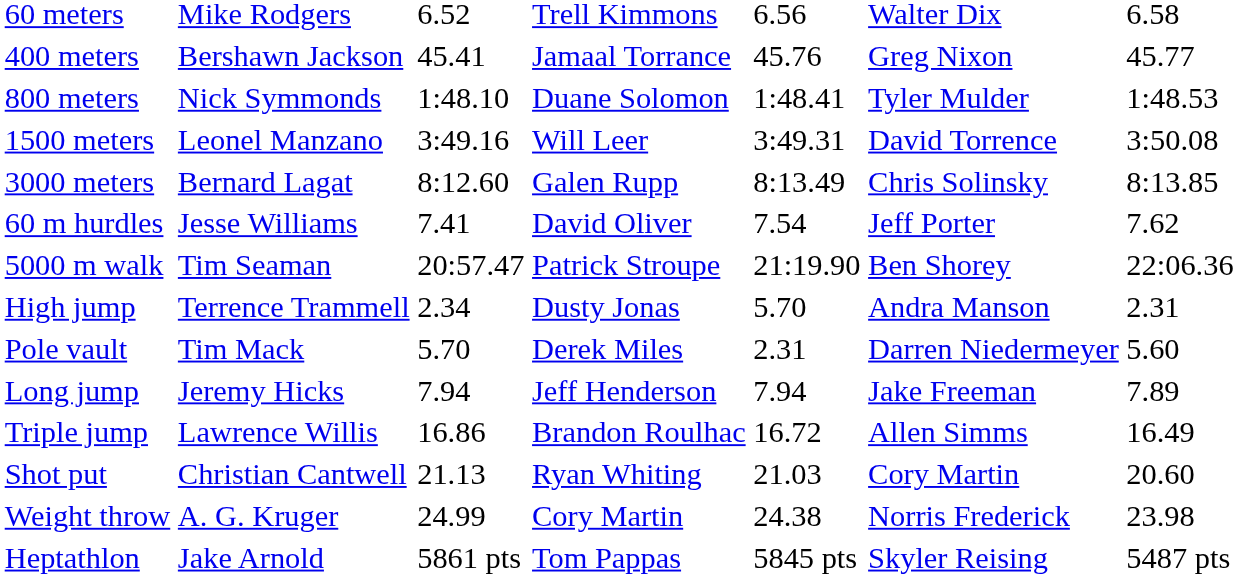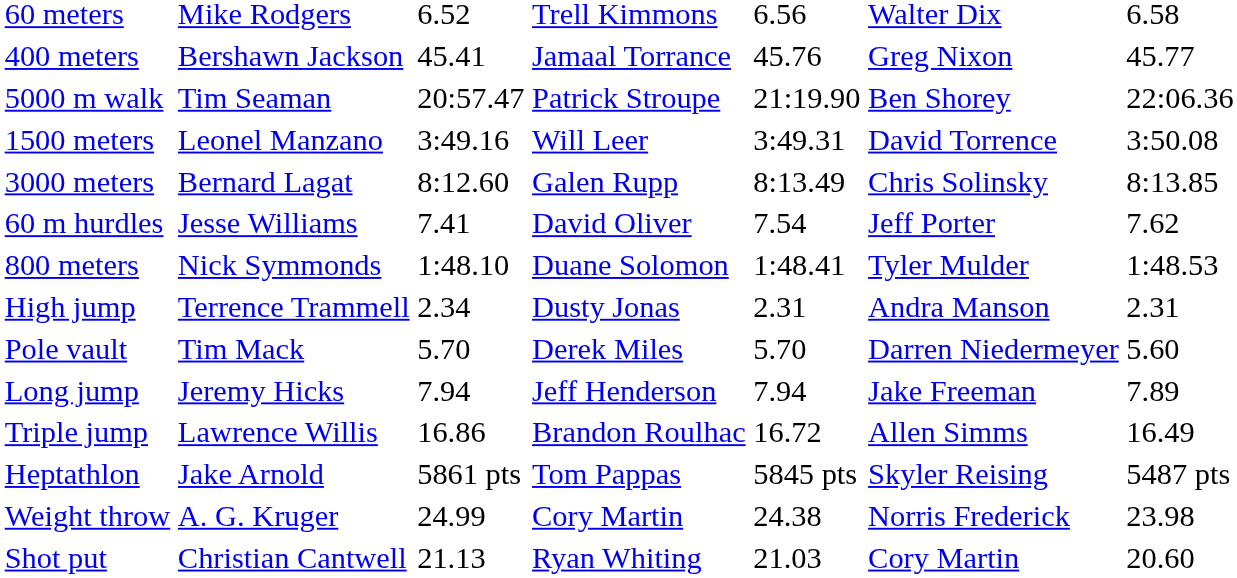rows swapped: 800 meters <-> 5000 m walk
High jump | column 5: 5.70 -> 2.31
Pole vault | column 5: 2.31 -> 5.70
rows swapped: Shot put <-> Heptathlon
